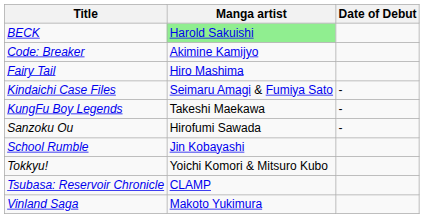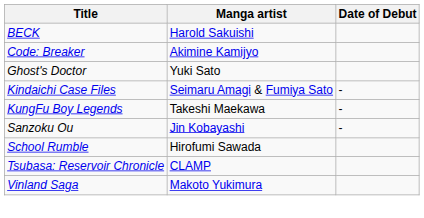BECK | Manga artist: lightgreen background -> no background
- row: Fairy Tail | Hiro Mashima
+ row: Ghost's Doctor | Yuki Sato
Sanzoku Ou | Manga artist: Hirofumi Sawada -> Jin Kobayashi
School Rumble | Manga artist: Jin Kobayashi -> Hirofumi Sawada
- row: Tokkyu! | Yoichi Komori & Mitsuro Kubo
